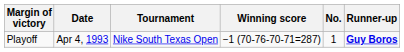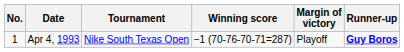columns swapped: No. <-> Margin of victory
